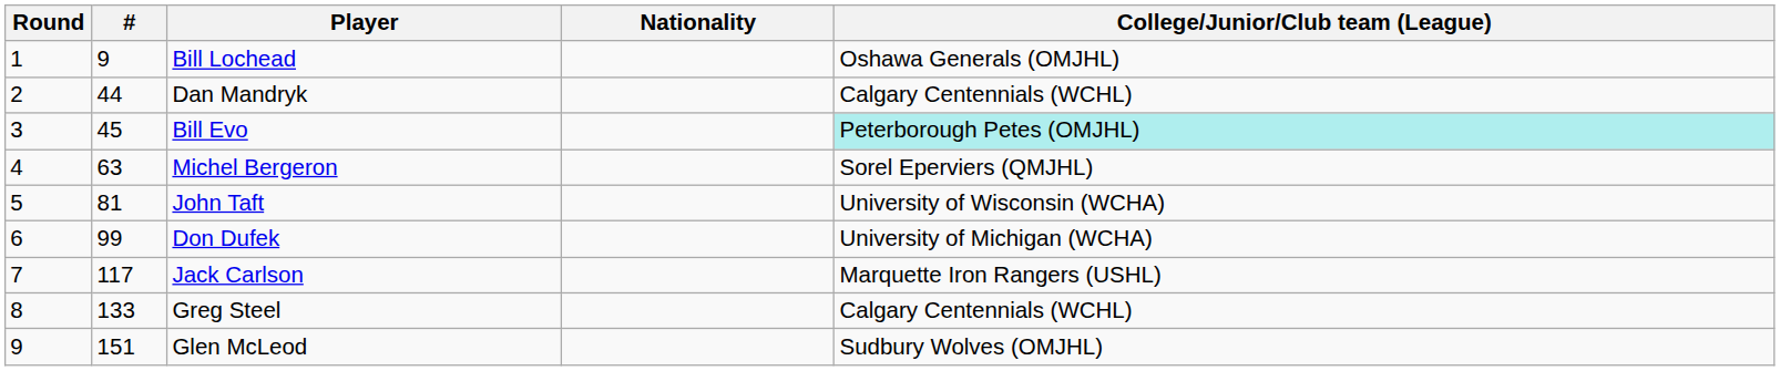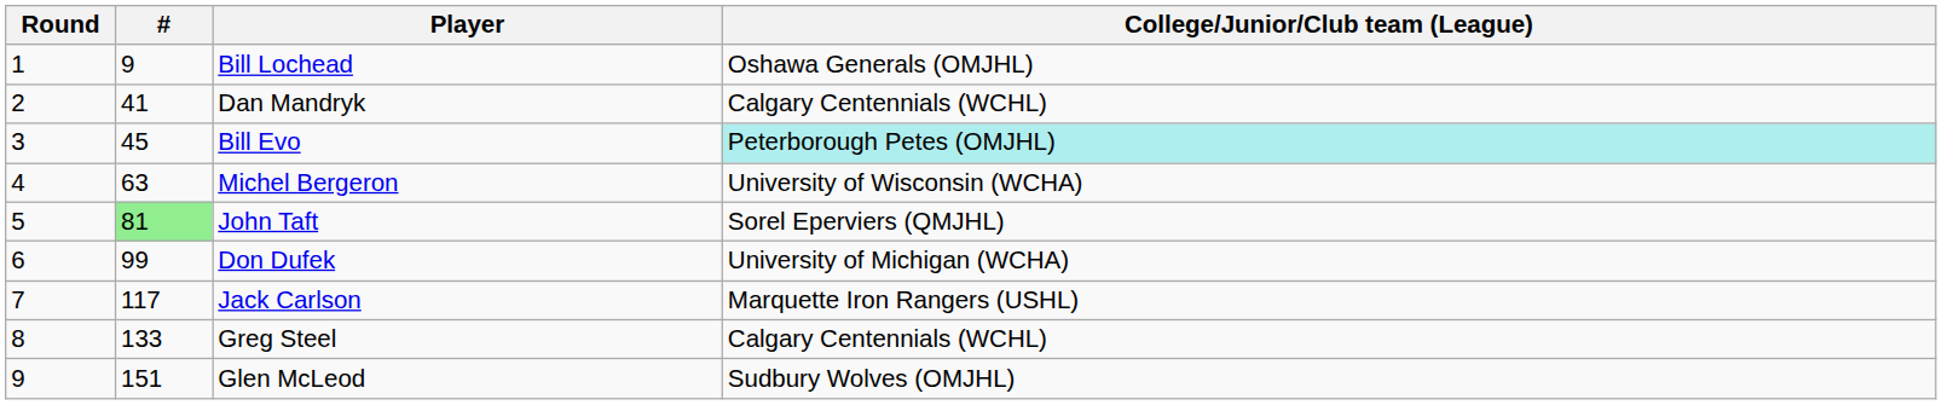- column: Nationality
Dan Mandryk | #: 44 -> 41
Michel Bergeron | College/Junior/Club team (League): Sorel Eperviers (QMJHL) -> University of Wisconsin (WCHA)
John Taft | #: no background -> lightgreen background
John Taft | College/Junior/Club team (League): University of Wisconsin (WCHA) -> Sorel Eperviers (QMJHL)
